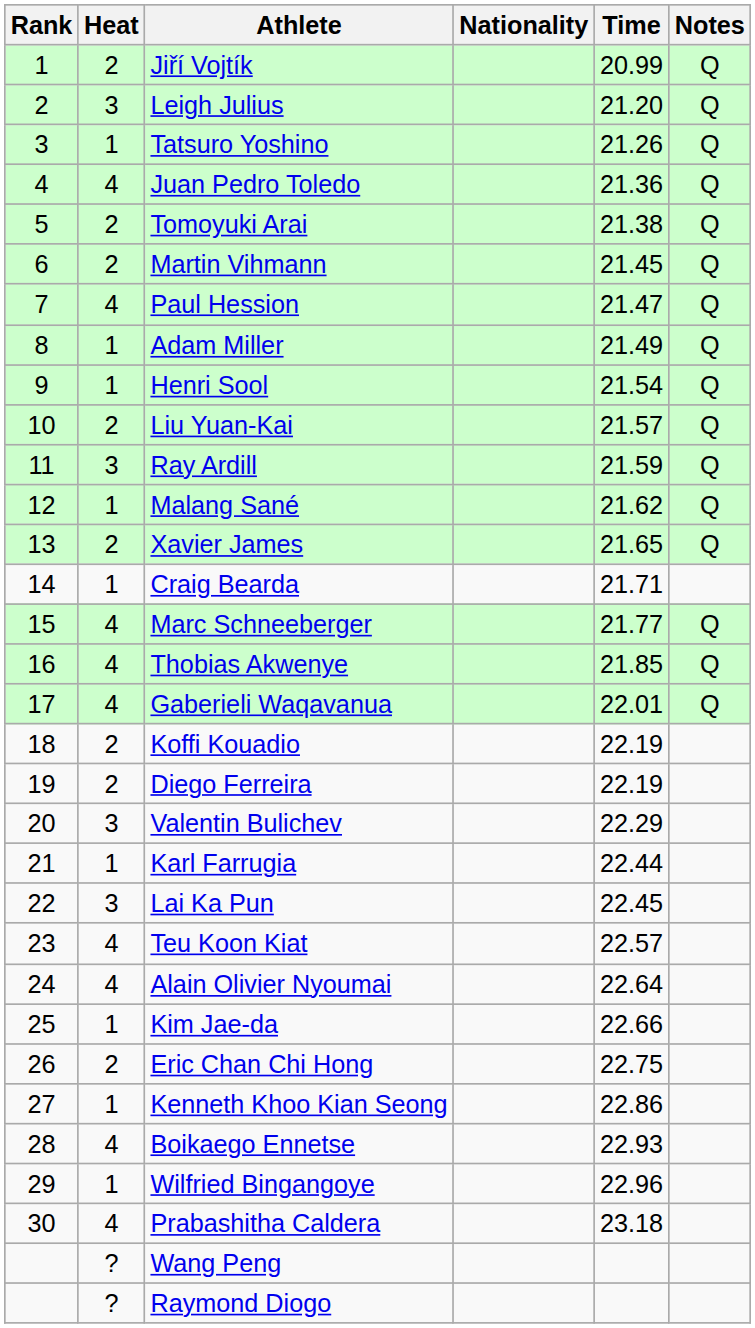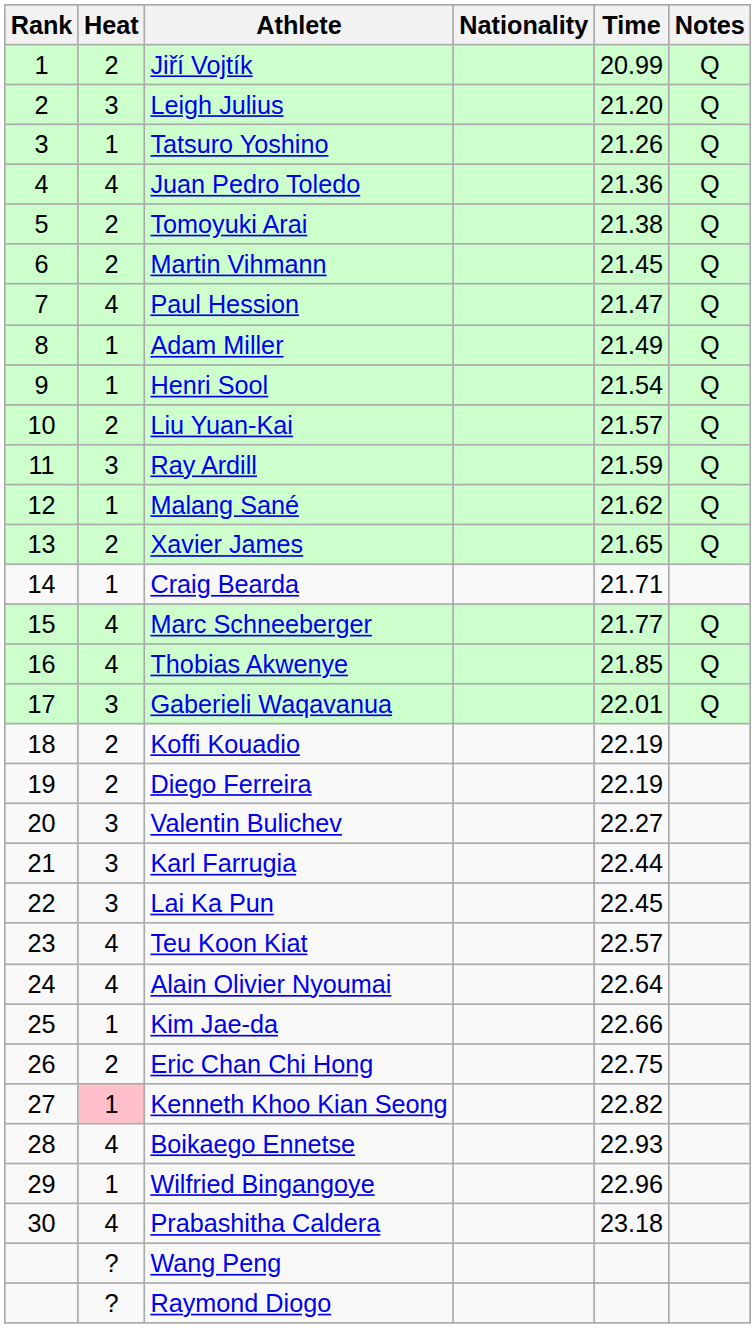Gaberieli Waqavanua | Heat: 4 -> 3
Valentin Bulichev | Time: 22.29 -> 22.27
Karl Farrugia | Heat: 1 -> 3
Kenneth Khoo Kian Seong | Heat: no background -> pink background
Kenneth Khoo Kian Seong | Time: 22.86 -> 22.82
